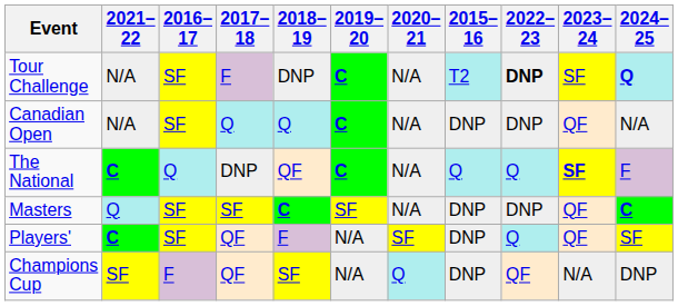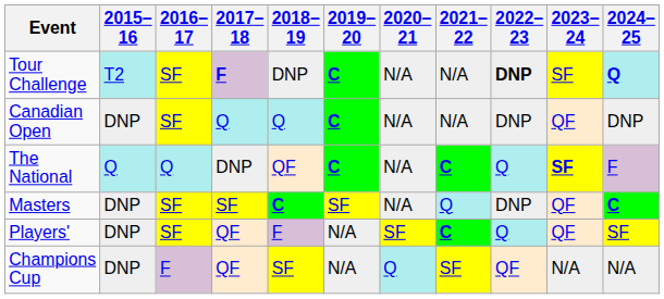columns swapped: 2015–16 <-> 2021–22
Tour Challenge | 2017–18: normal -> bold
Canadian Open | 2024–25: N/A -> DNP
Champions Cup | 2024–25: DNP -> N/A
